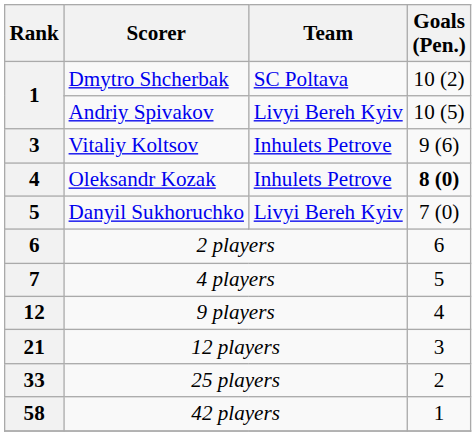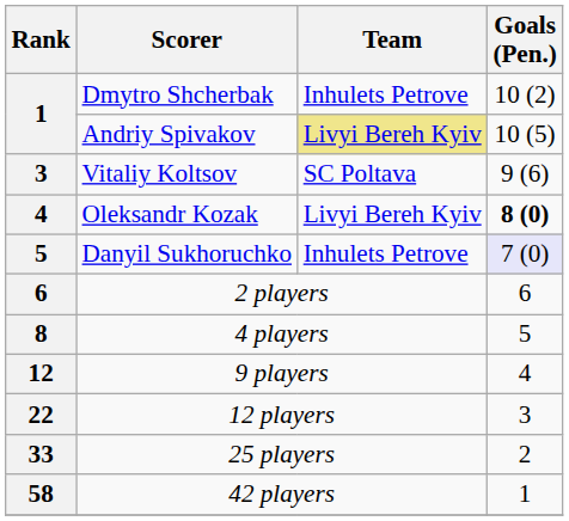Dmytro Shcherbak | Team: SC Poltava -> Inhulets Petrove
Andriy Spivakov | Team: no background -> khaki background
Vitaliy Koltsov | Team: Inhulets Petrove -> SC Poltava
Oleksandr Kozak | Team: Inhulets Petrove -> Livyi Bereh Kyiv
Danyil Sukhoruchko | Team: Livyi Bereh Kyiv -> Inhulets Petrove
Danyil Sukhoruchko | Goals (Pen.): no background -> lavender background
4 players | Rank: 7 -> 8
12 players | Rank: 21 -> 22
